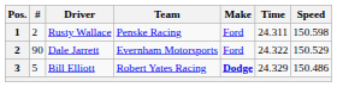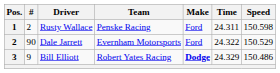Bill Elliott | #: 5 -> 9
